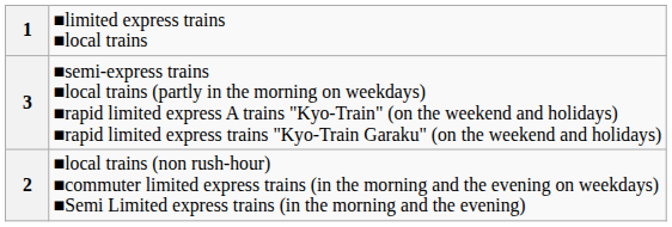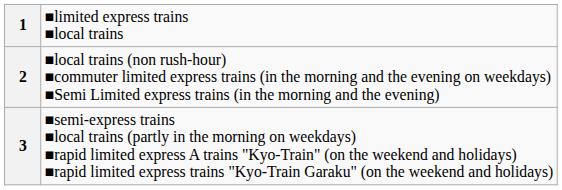rows swapped: 2 <-> 3
